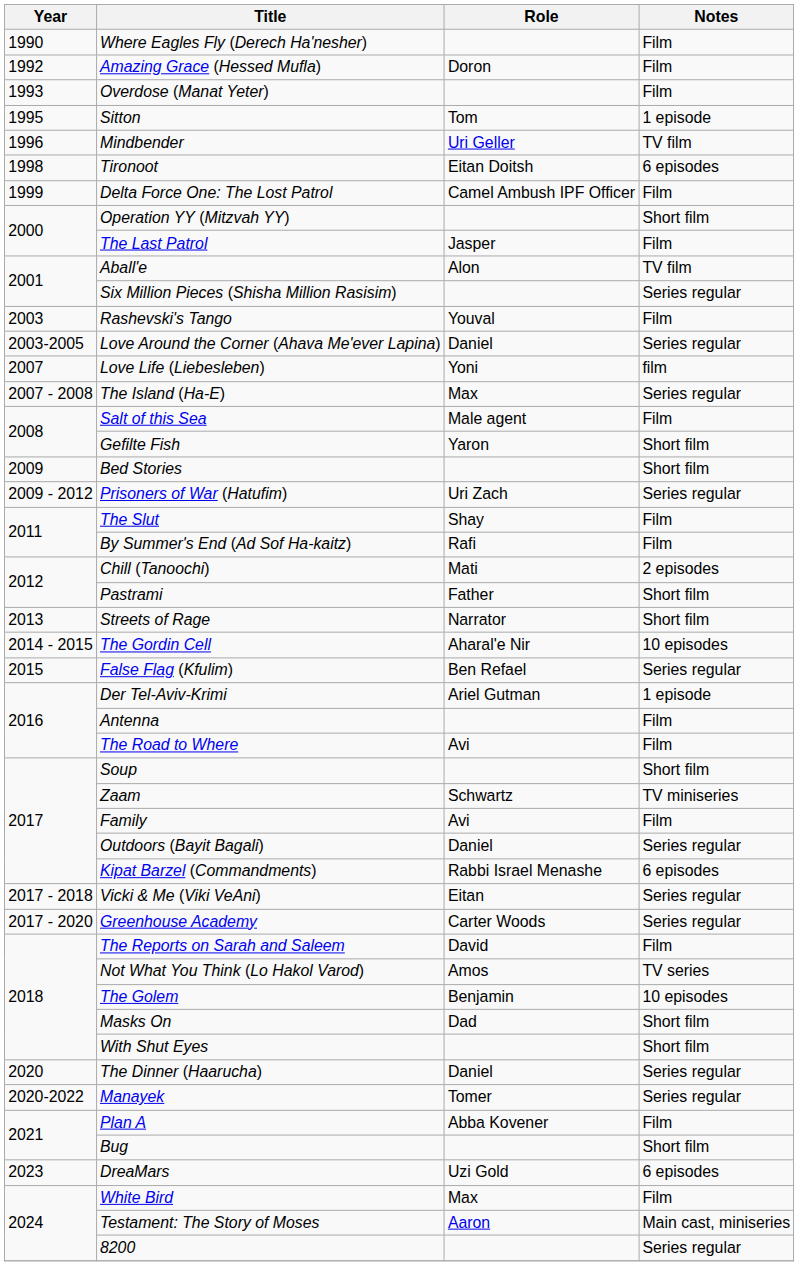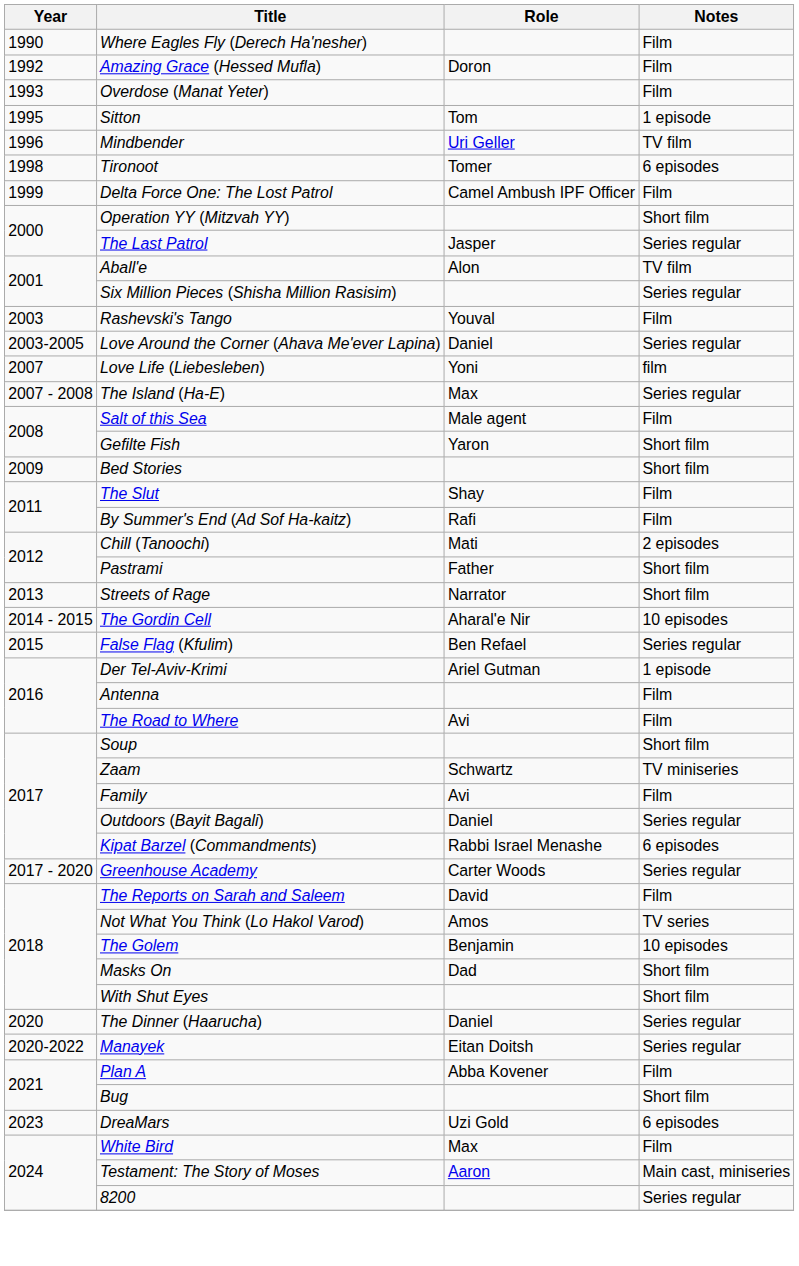Tironoot | Role: Eitan Doitsh -> Tomer
The Last Patrol | Notes: Film -> Series regular
- row: 2009 - 2012 | Prisoners of War (Hatufim) | Uri Zach | Series regular
- row: 2017 - 2018 | Vicki & Me (Viki VeAni) | Eitan | Series regular
Manayek | Role: Tomer -> Eitan Doitsh
